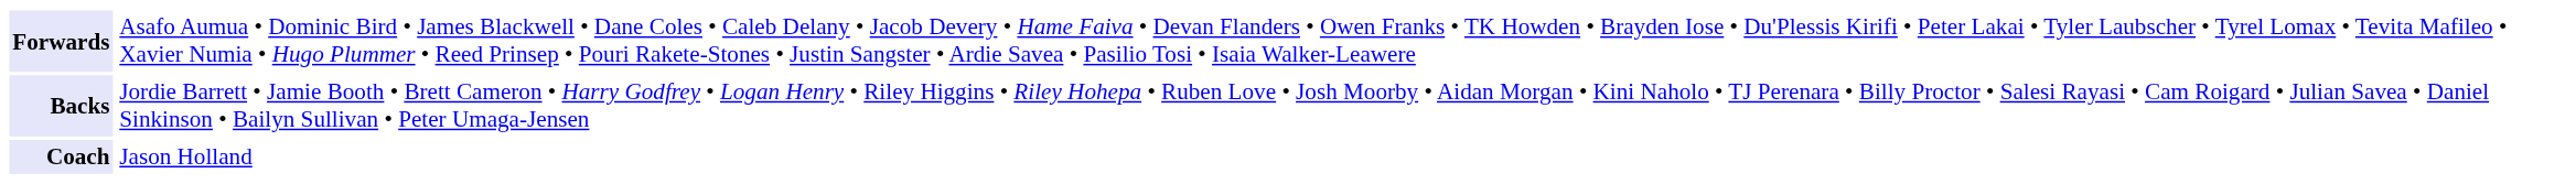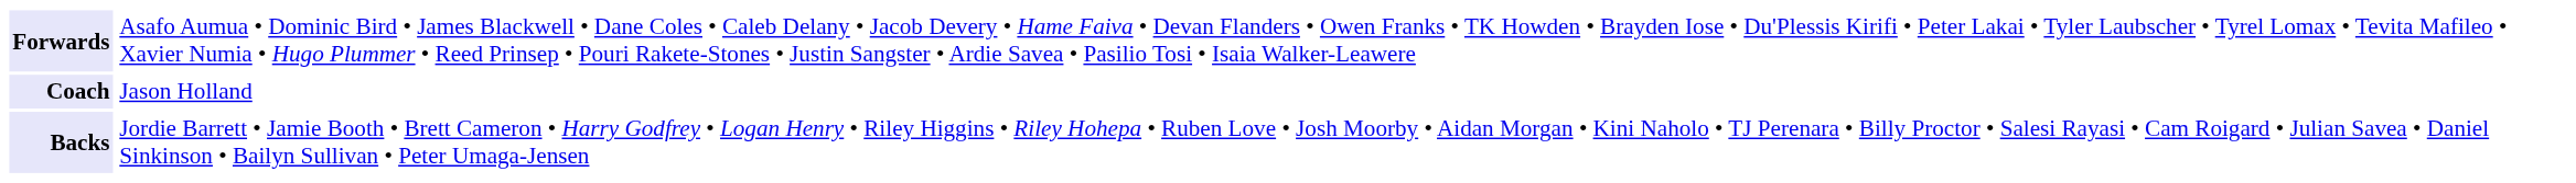rows swapped: Backs <-> Coach
